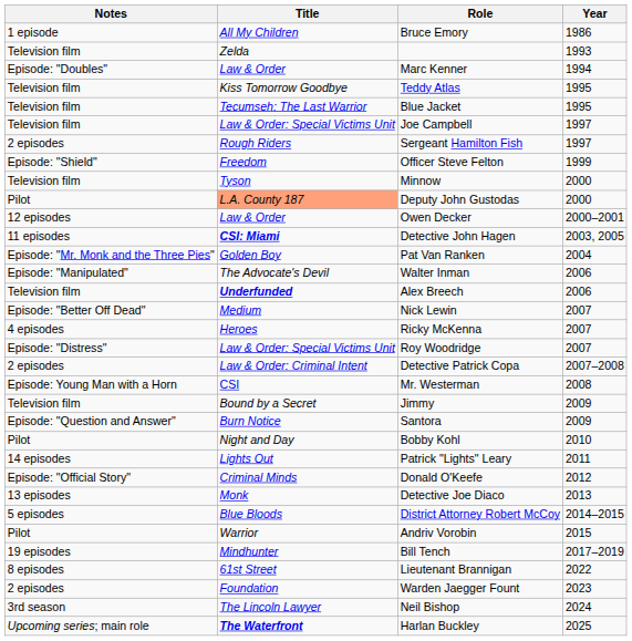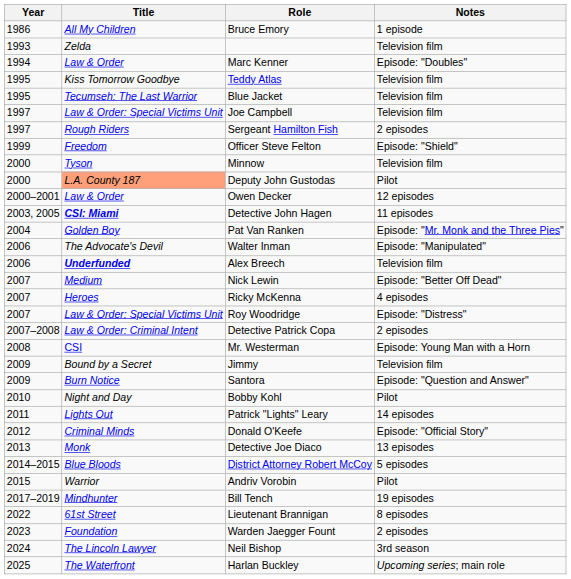columns swapped: Year <-> Notes
Harlan Buckley | Title: bold -> normal
